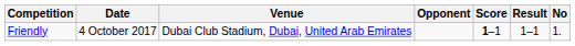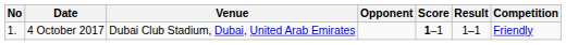columns swapped: No <-> Competition
